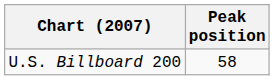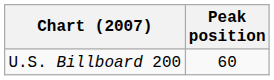U.S. Billboard 200 | Peak position: 58 -> 60
